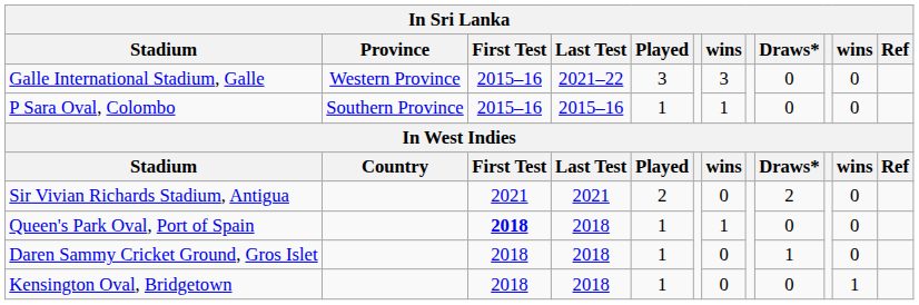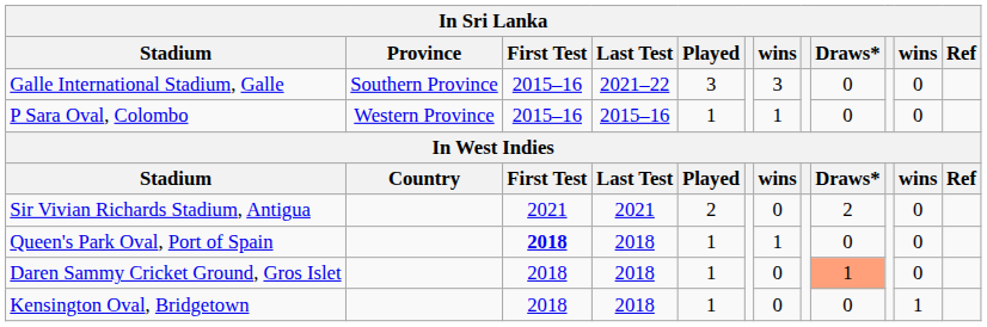Galle International Stadium, Galle | Province: Western Province -> Southern Province
P Sara Oval, Colombo | Province: Southern Province -> Western Province
Daren Sammy Cricket Ground, Gros Islet | Draws*: no background -> lightsalmon background
